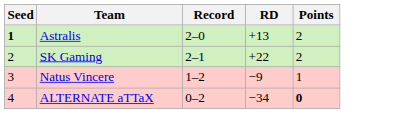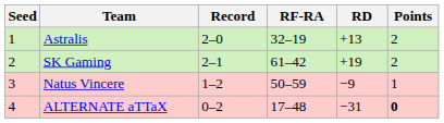+ column: RF-RA | 32–19 | 61–42 | 50–59 | 17–48
Astralis | Seed: bold -> normal
SK Gaming | RD: +22 -> +19
ALTERNATE aTTaX | RD: −34 -> −31
